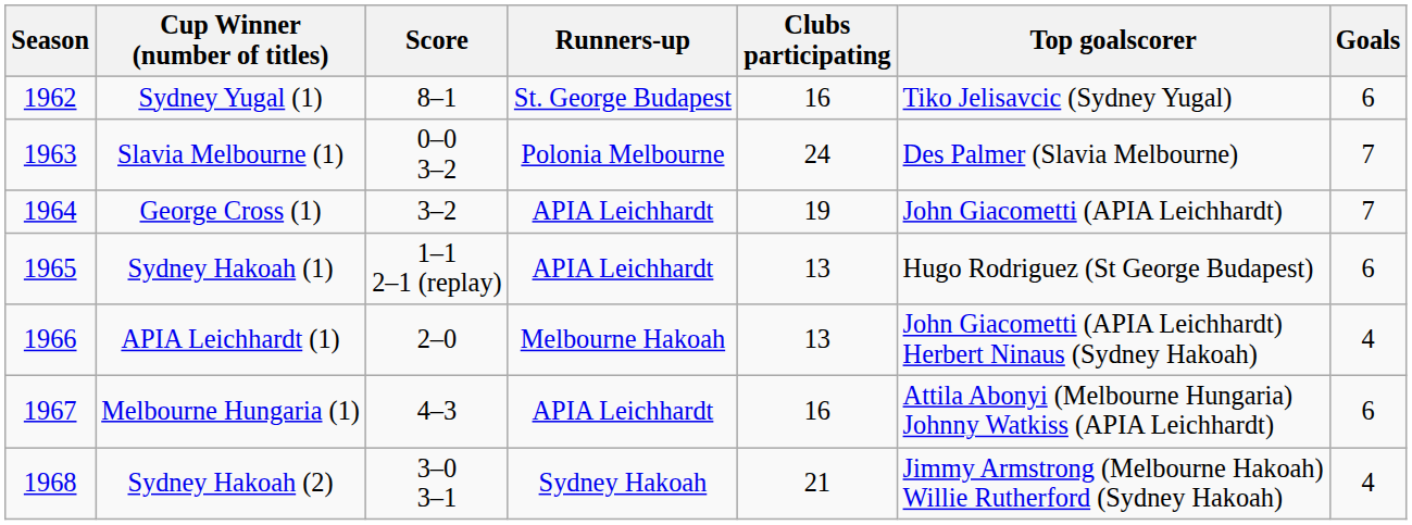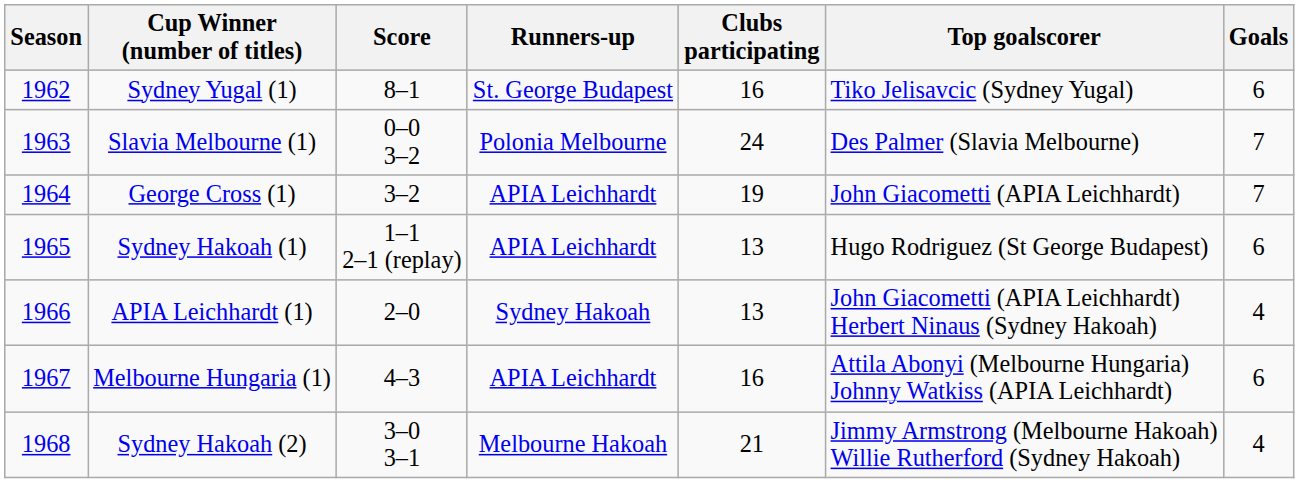APIA Leichhardt (1) | Runners-up: Melbourne Hakoah -> Sydney Hakoah
Sydney Hakoah (2) | Runners-up: Sydney Hakoah -> Melbourne Hakoah
